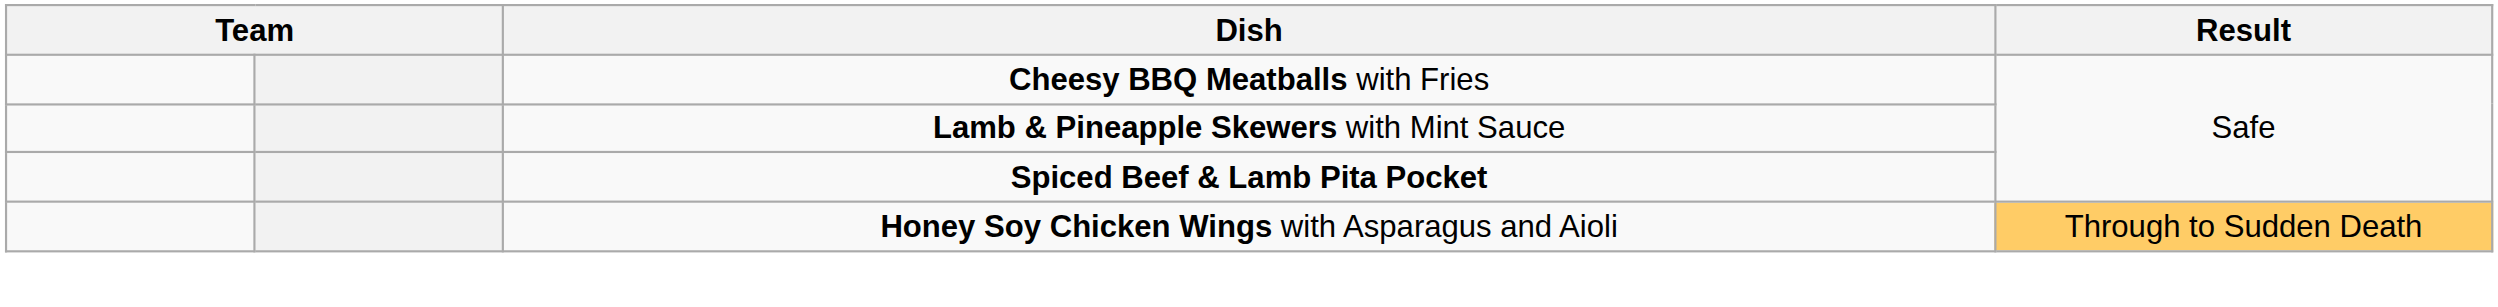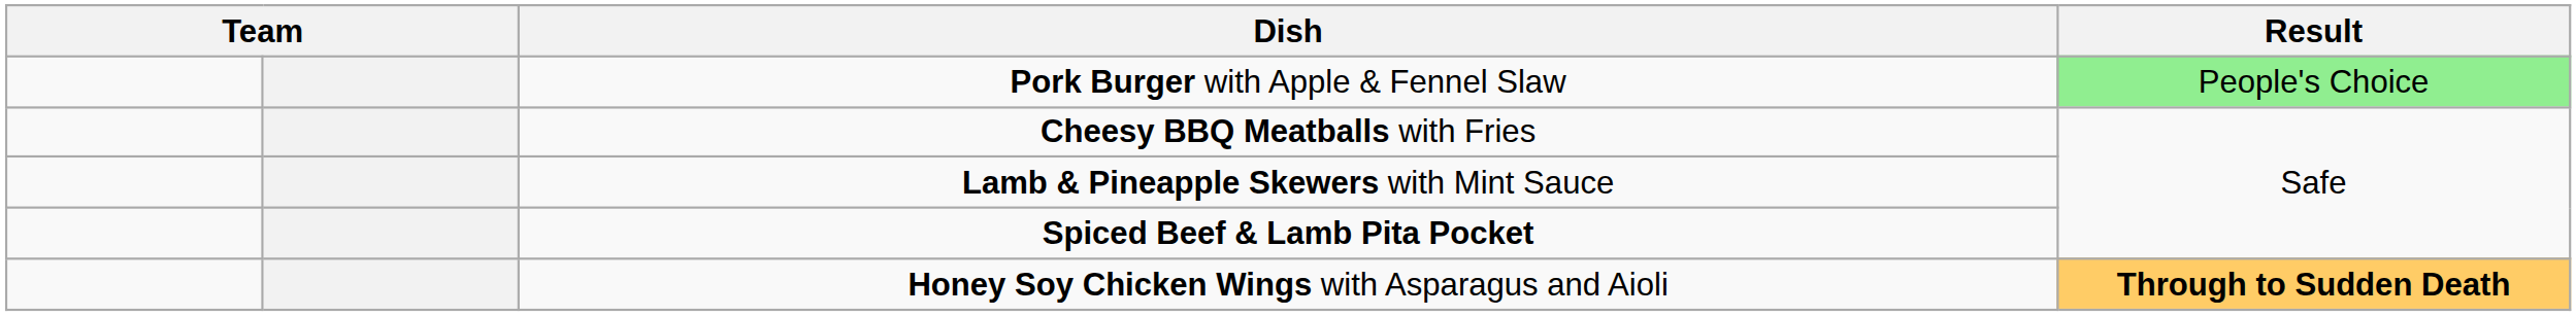+ row: Pork Burger with Apple & Fennel Slaw | People's Choice
Honey Soy Chicken Wings with Asparagus and Aioli | Result: normal -> bold
